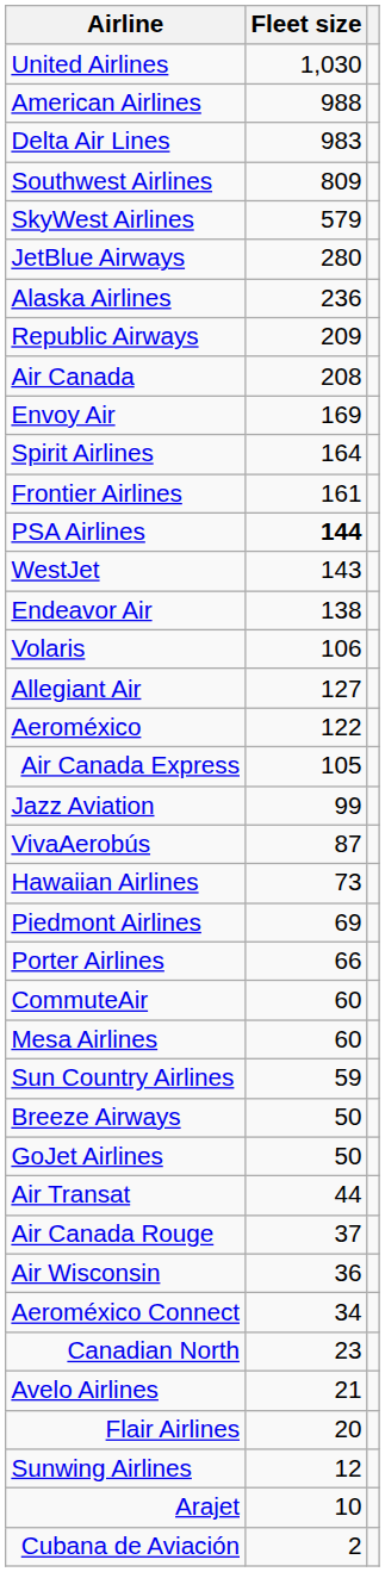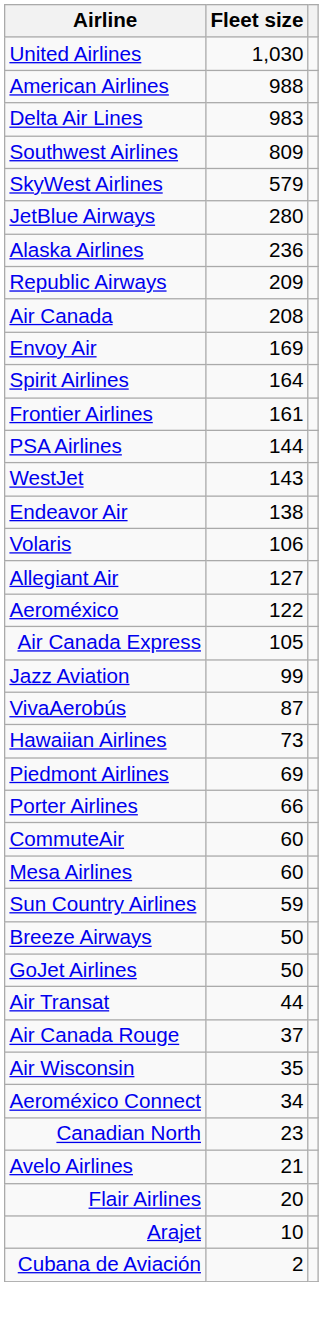PSA Airlines | Fleet size: bold -> normal
Air Wisconsin | Fleet size: 36 -> 35
- row: Sunwing Airlines | 12
